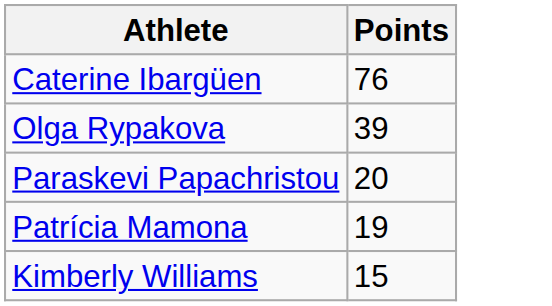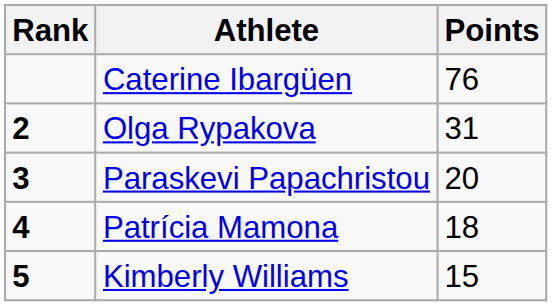+ column: Rank | 2 | 3 | 4 | 5
Olga Rypakova | Points: 39 -> 31
Patrícia Mamona | Points: 19 -> 18
